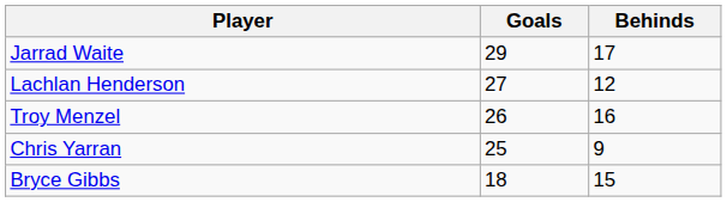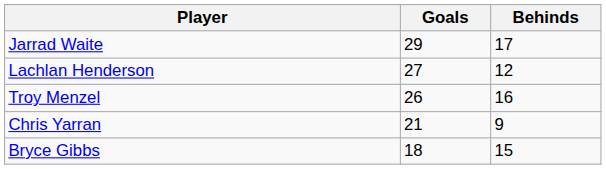Chris Yarran | Goals: 25 -> 21
